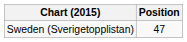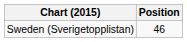Sweden (Sverigetopplistan) | Position: 47 -> 46
